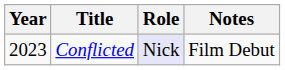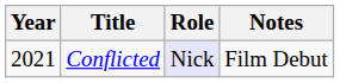Conflicted | Year: 2023 -> 2021
